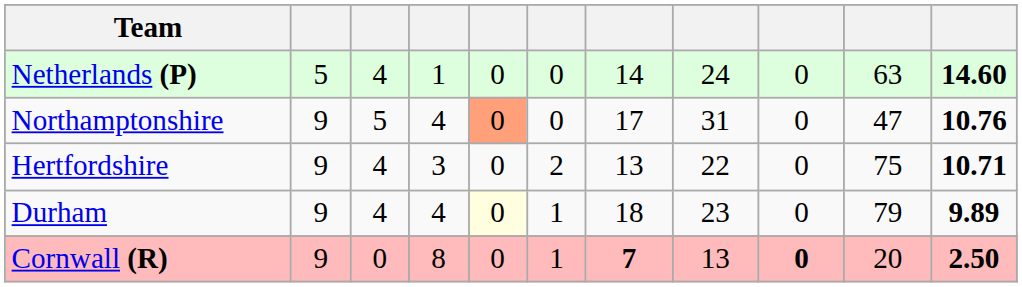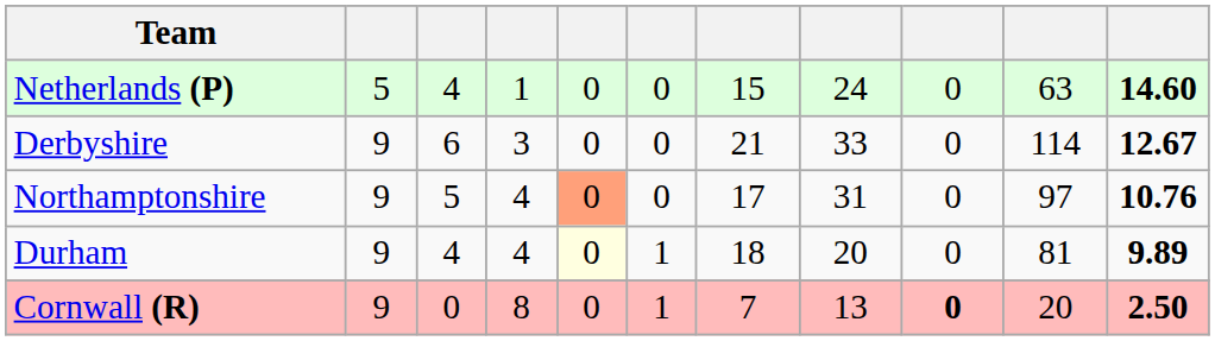Netherlands (P) | column 7: 14 -> 15
+ row: Derbyshire | 9 | 6 | 3 | 0 | 0 | 21 | 33 | 0 | 114 | 12.67
Northamptonshire | column 10: 47 -> 97
- row: Hertfordshire | 9 | 4 | 3 | 0 | 2 | 13 | 22 | 0 | 75 | 10.71
Durham | column 8: 23 -> 20
Durham | column 10: 79 -> 81
Cornwall (R) | column 7: bold -> normal
